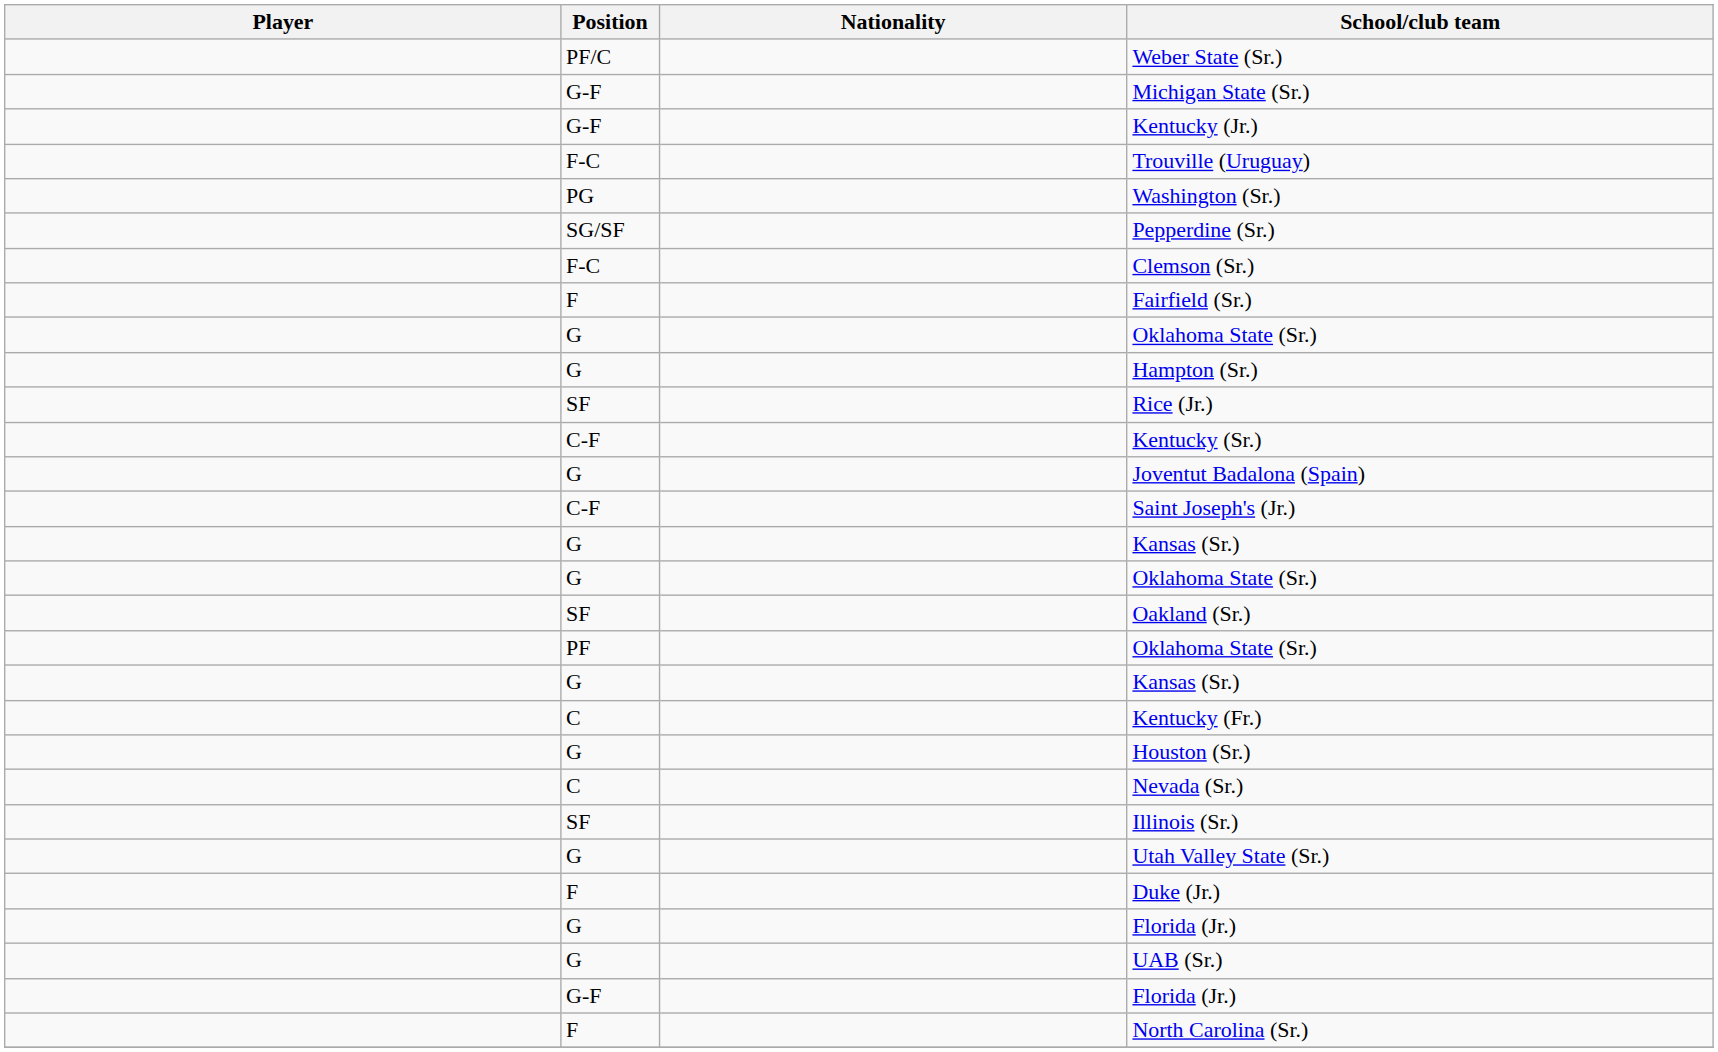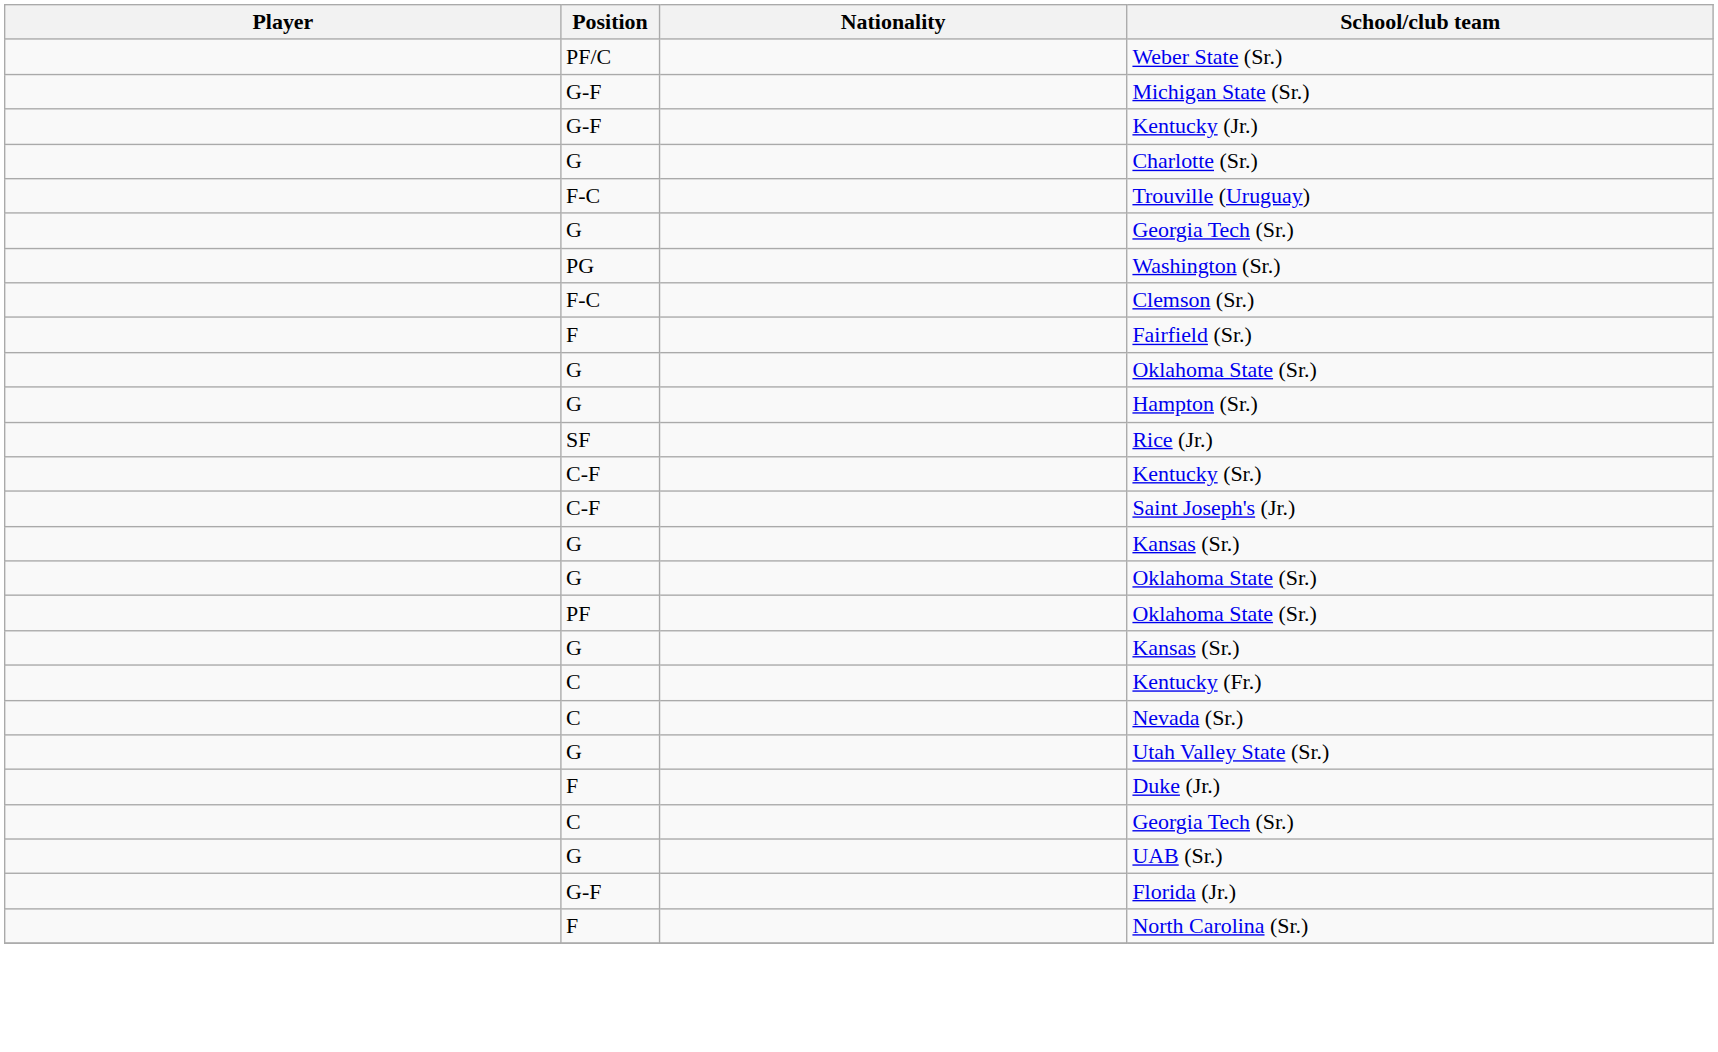+ row: G | Charlotte (Sr.)
+ row: G | Georgia Tech (Sr.)
- row: SG/SF | Pepperdine (Sr.)
- row: G | Joventut Badalona (Spain)
- row: SF | Oakland (Sr.)
- row: G | Houston (Sr.)
- row: SF | Illinois (Sr.)
- row: G | Florida (Jr.)
+ row: C | Georgia Tech (Sr.)
